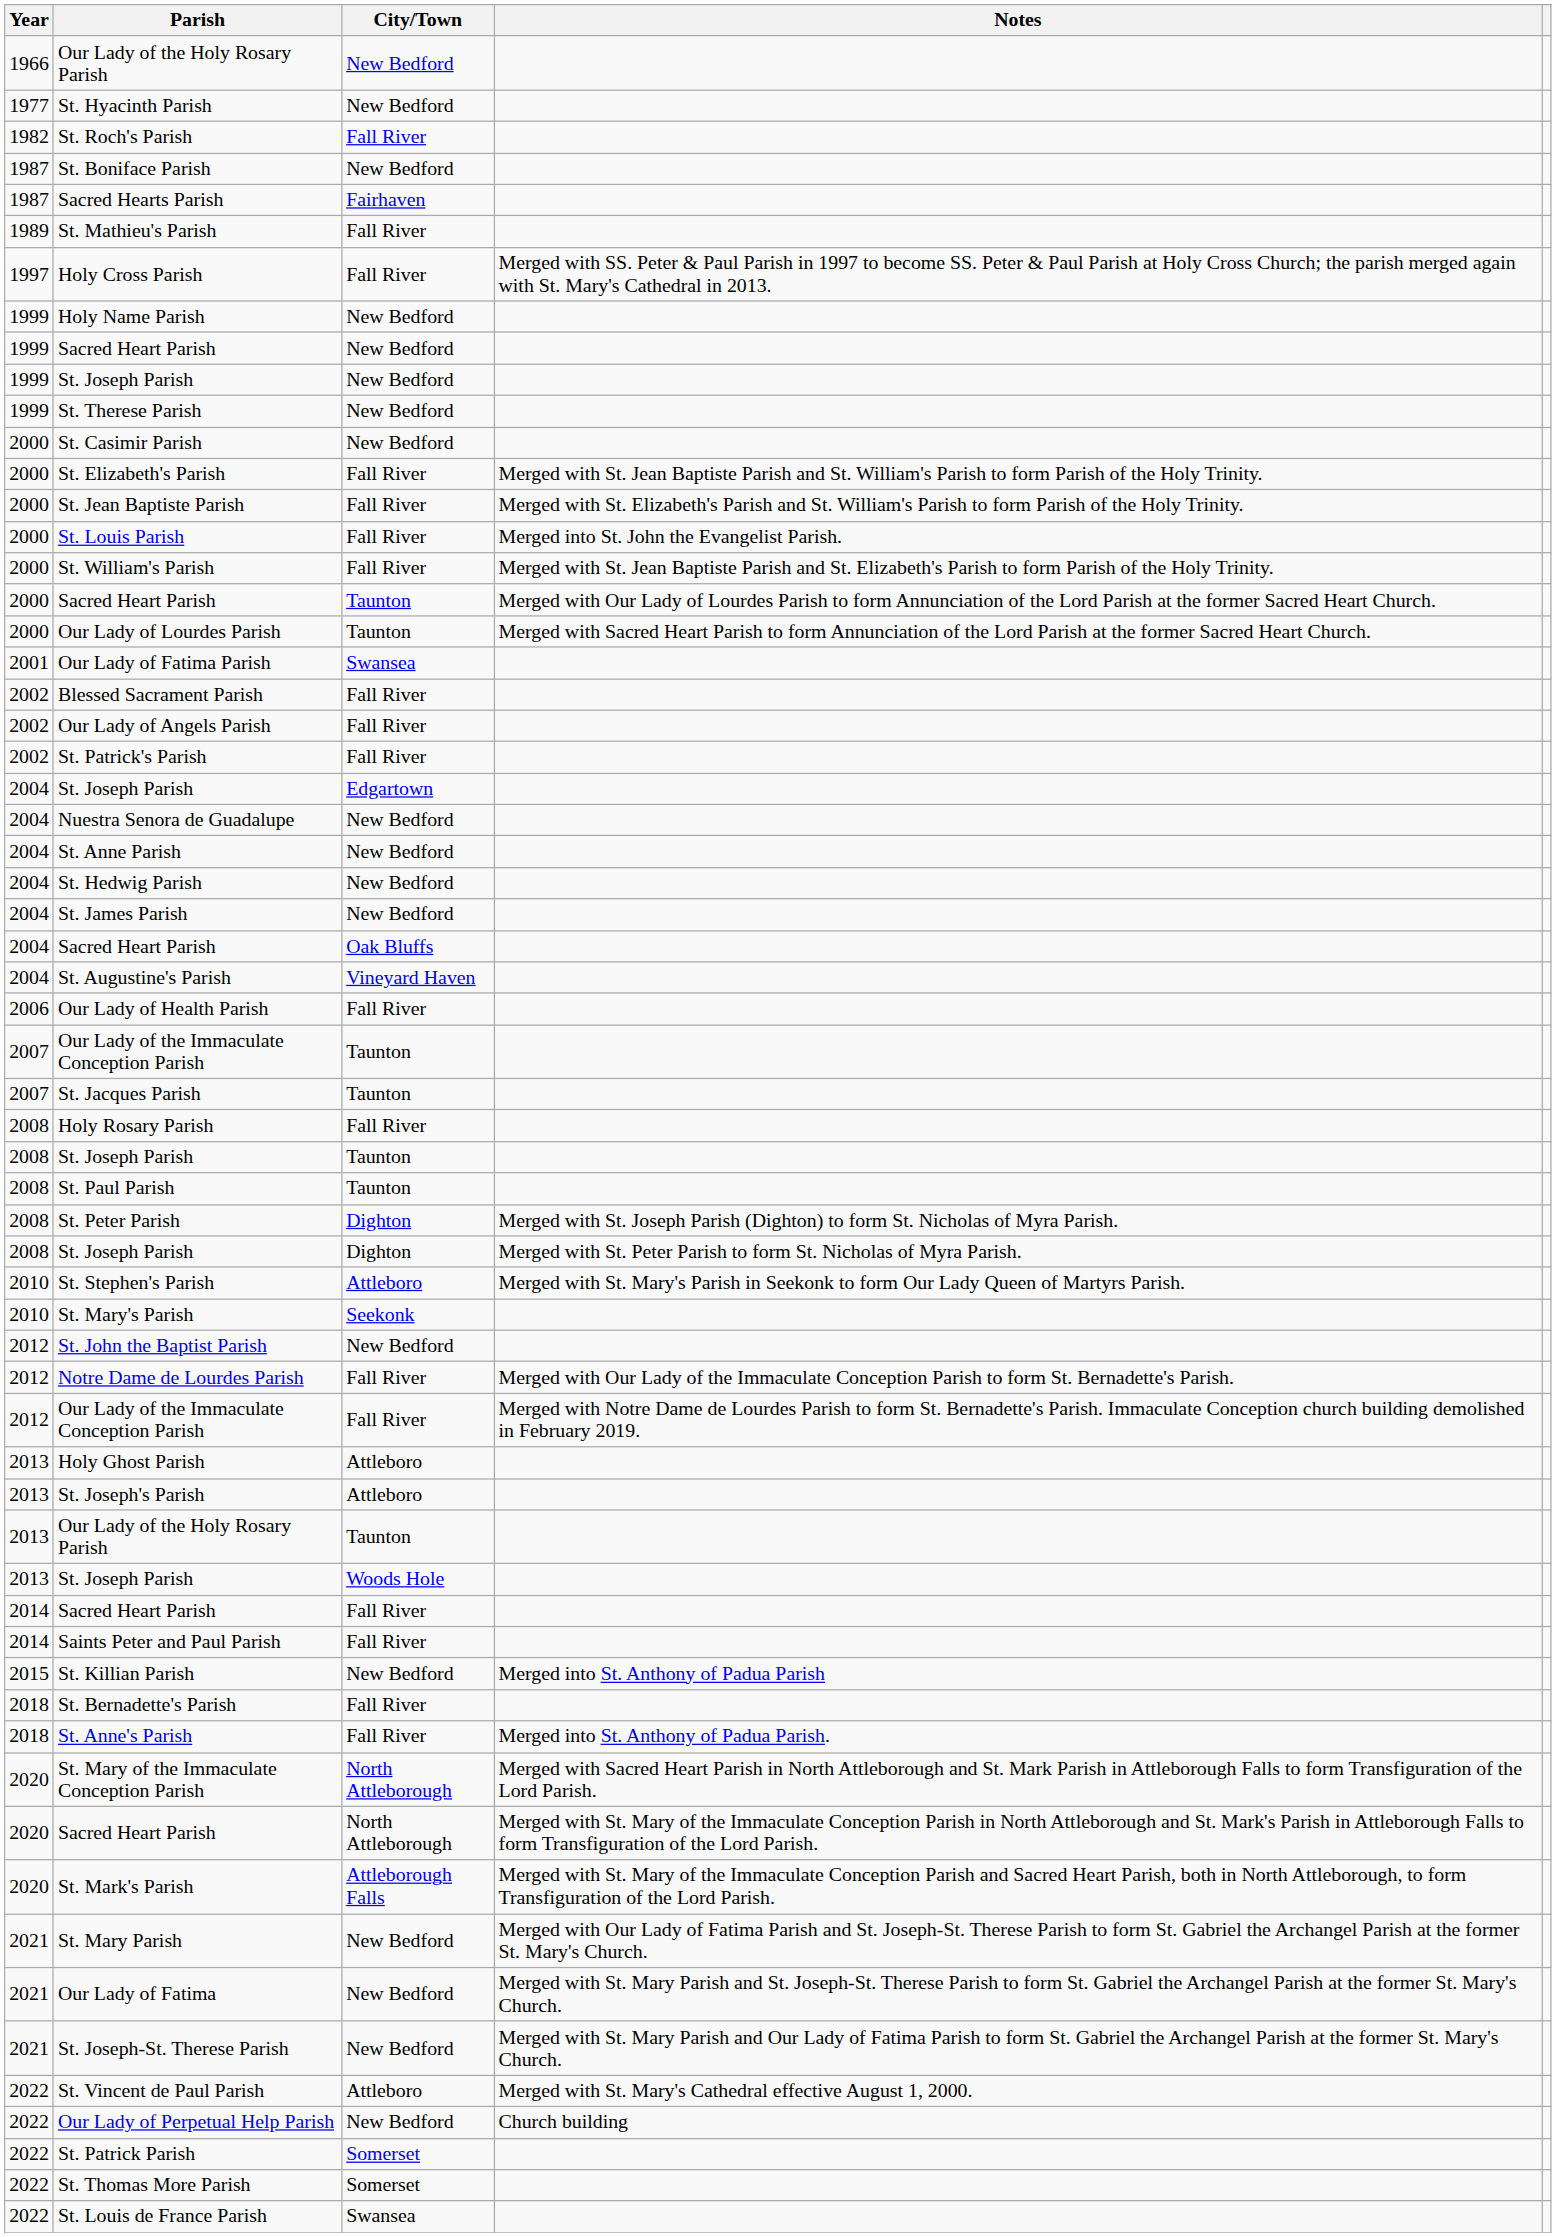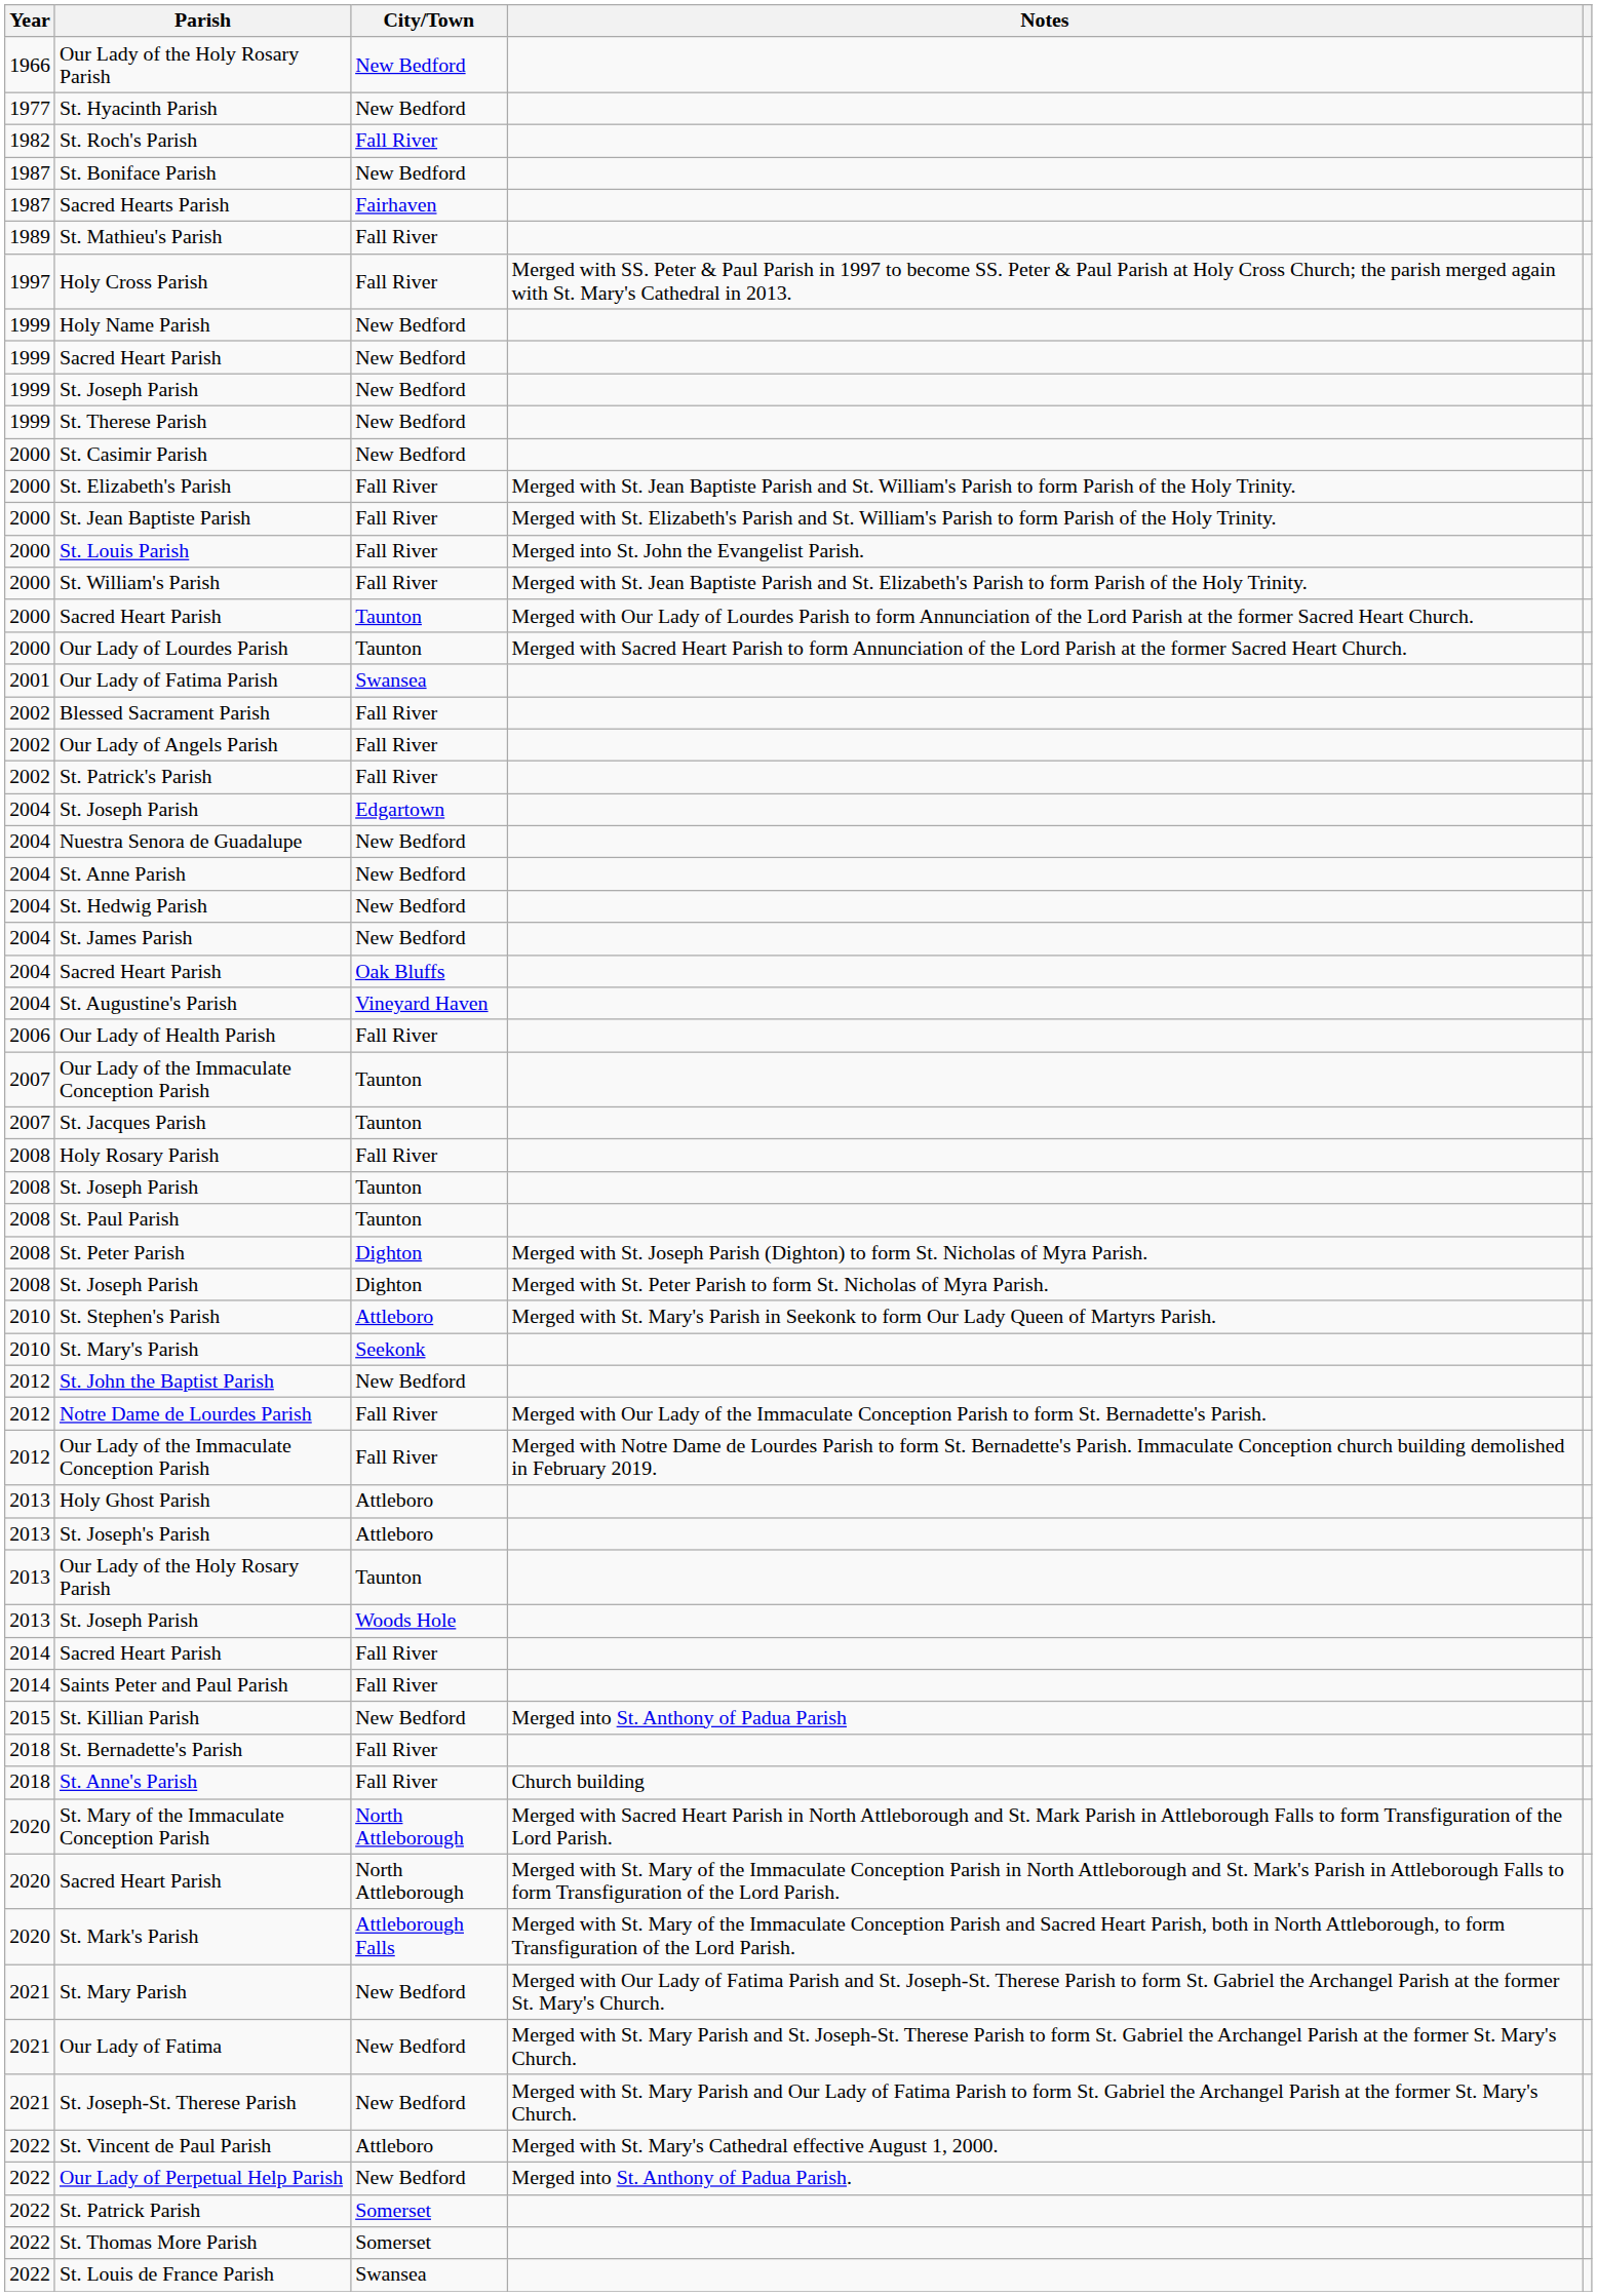St. Anne's Parish | Notes: Merged into St. Anthony of Padua Parish. -> Church building
Our Lady of Perpetual Help Parish | Notes: Church building -> Merged into St. Anthony of Padua Parish.
